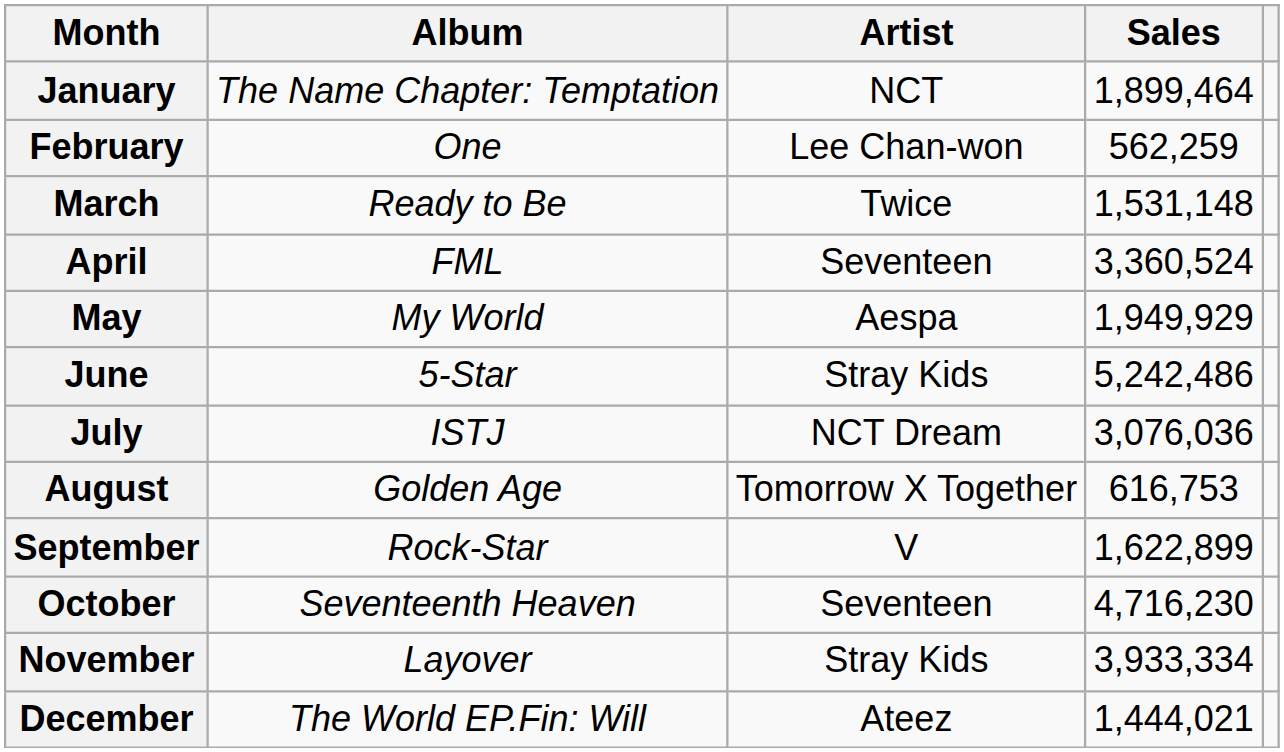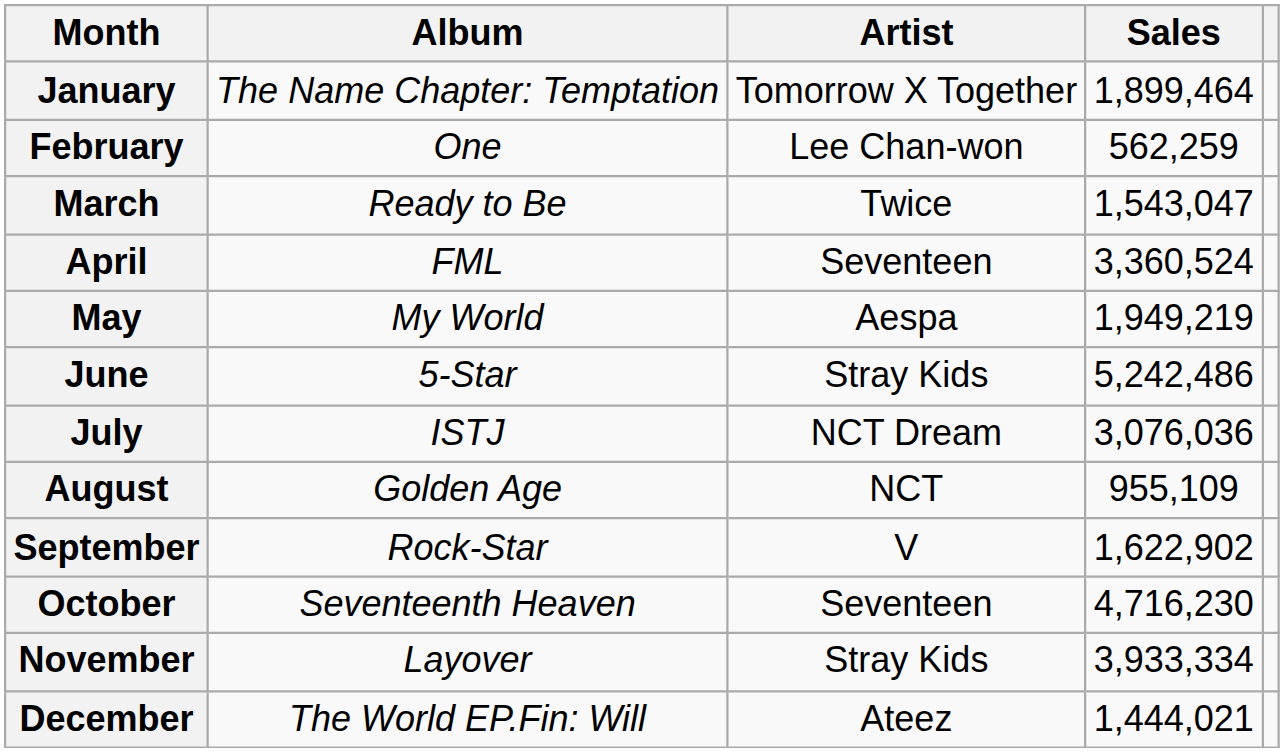January | Artist: NCT -> Tomorrow X Together
March | Sales: 1,531,148 -> 1,543,047
May | Sales: 1,949,929 -> 1,949,219
August | Artist: Tomorrow X Together -> NCT
August | Sales: 616,753 -> 955,109
September | Sales: 1,622,899 -> 1,622,902
